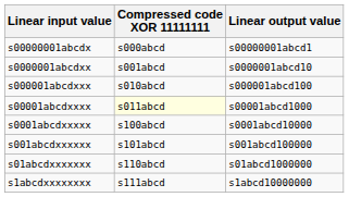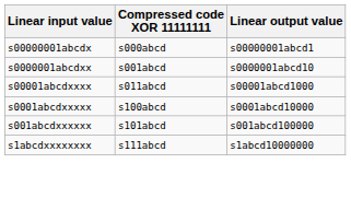- row: s000001abcdxxx | s010abcd | s000001abcd100
s00001abcdxxxx | Compressed code XOR 11111111: lightyellow background -> no background
- row: s01abcdxxxxxxx | s110abcd | s01abcd1000000
